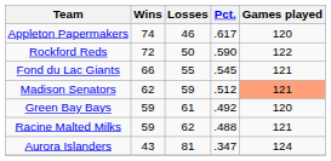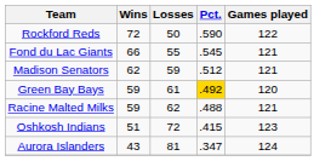- row: Appleton Papermakers | 74 | 46 | .617 | 120
Madison Senators | Games played: lightsalmon background -> no background
Green Bay Bays | Pct.: no background -> gold background
+ row: Oshkosh Indians | 51 | 72 | .415 | 123
